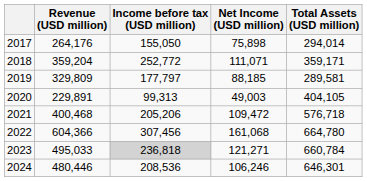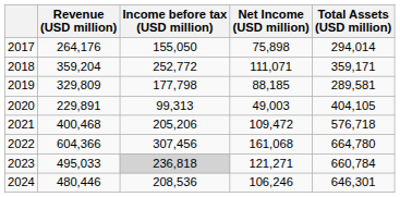2019 | Income before tax (USD million): 177,797 -> 177,798
